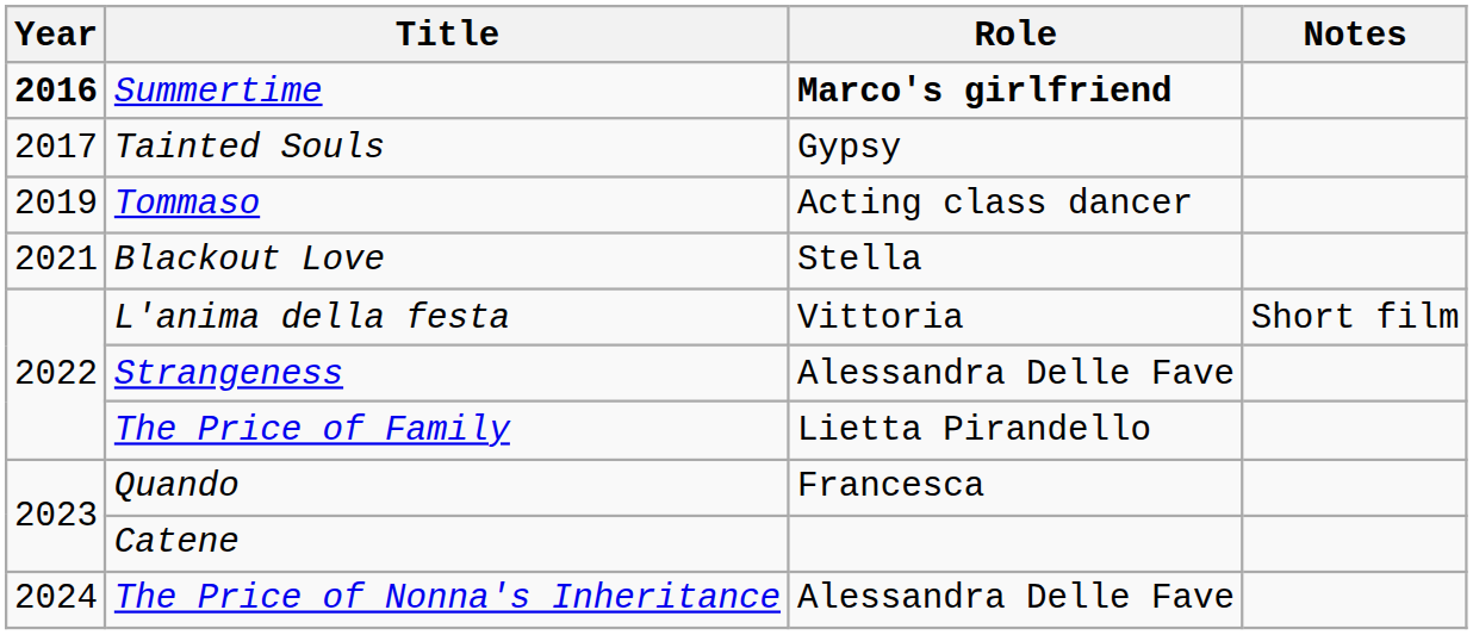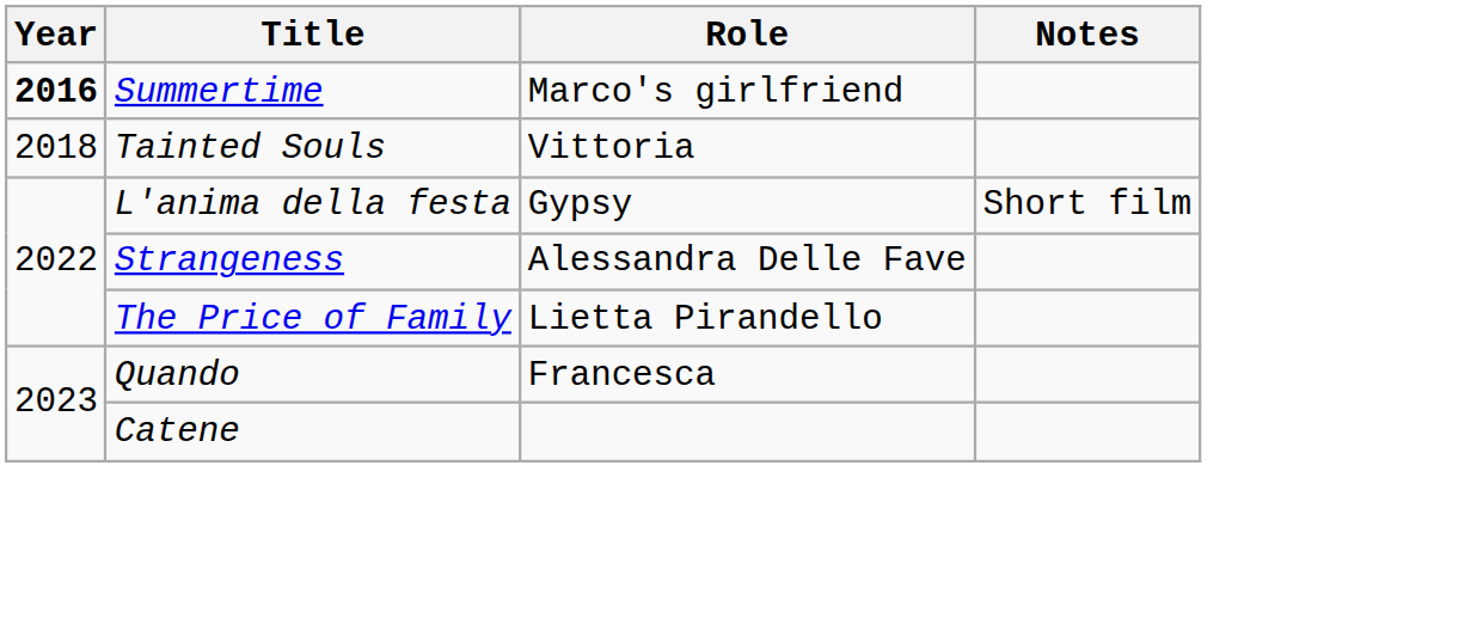Summertime | Role: bold -> normal
Tainted Souls | Year: 2017 -> 2018
Tainted Souls | Role: Gypsy -> Vittoria
- row: 2019 | Tommaso | Acting class dancer
- row: 2021 | Blackout Love | Stella
L'anima della festa | Role: Vittoria -> Gypsy
- row: 2024 | The Price of Nonna's Inheritance | Alessandra Delle Fave
